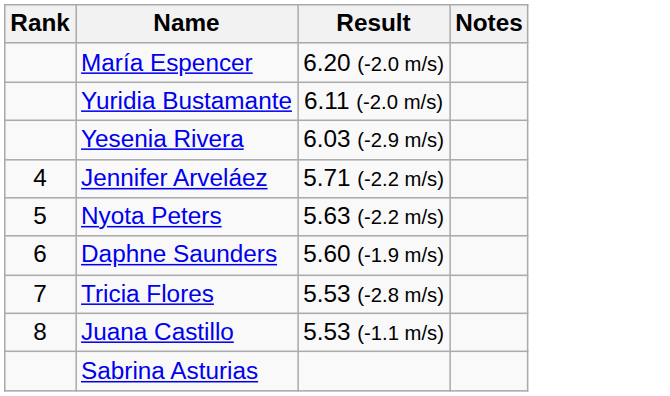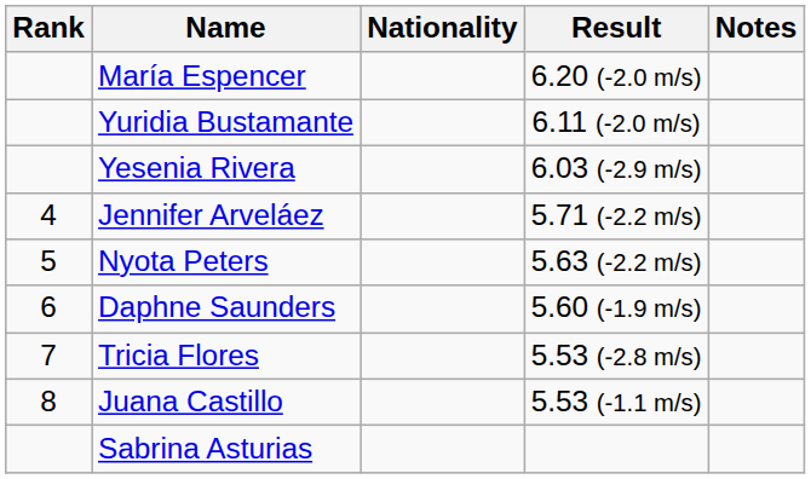+ column: Nationality
